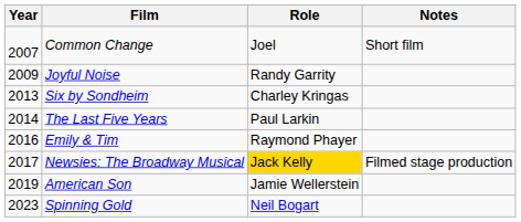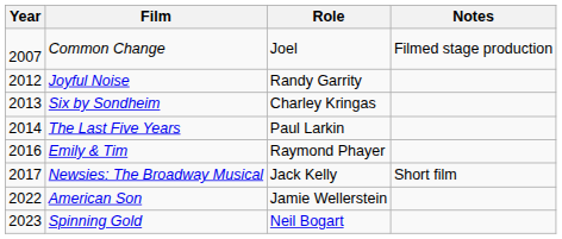Common Change | Notes: Short film -> Filmed stage production
Joyful Noise | Year: 2009 -> 2012
Newsies: The Broadway Musical | Role: gold background -> no background
Newsies: The Broadway Musical | Notes: Filmed stage production -> Short film
American Son | Year: 2019 -> 2022
